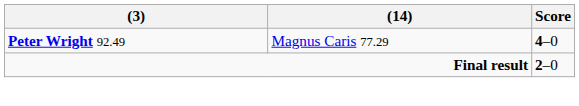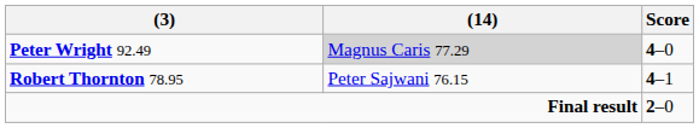Peter Wright 92.49 | (14): no background -> lightgrey background
+ row: Robert Thornton 78.95 | Peter Sajwani 76.15 | 4–1
